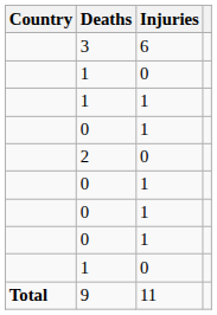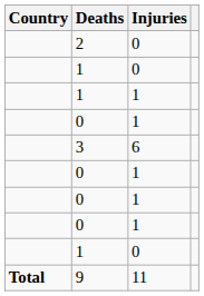rows swapped: 3 <-> 2
